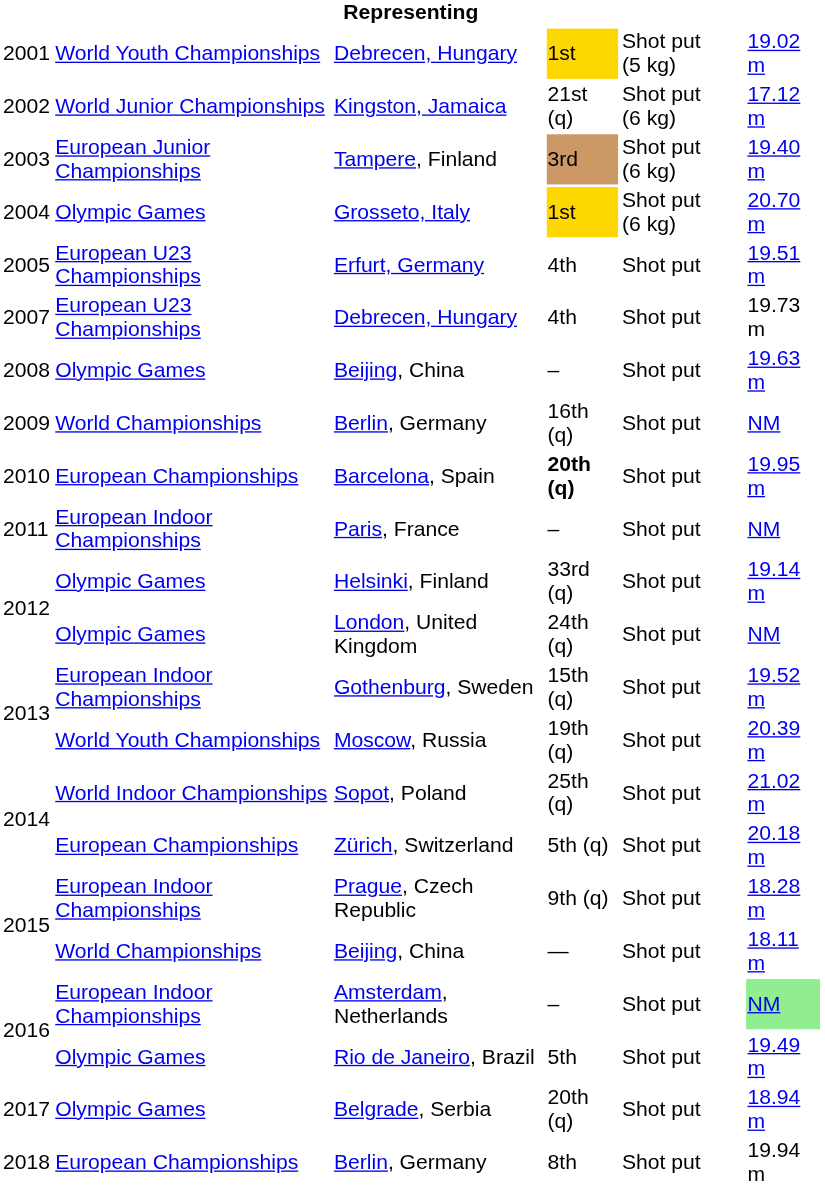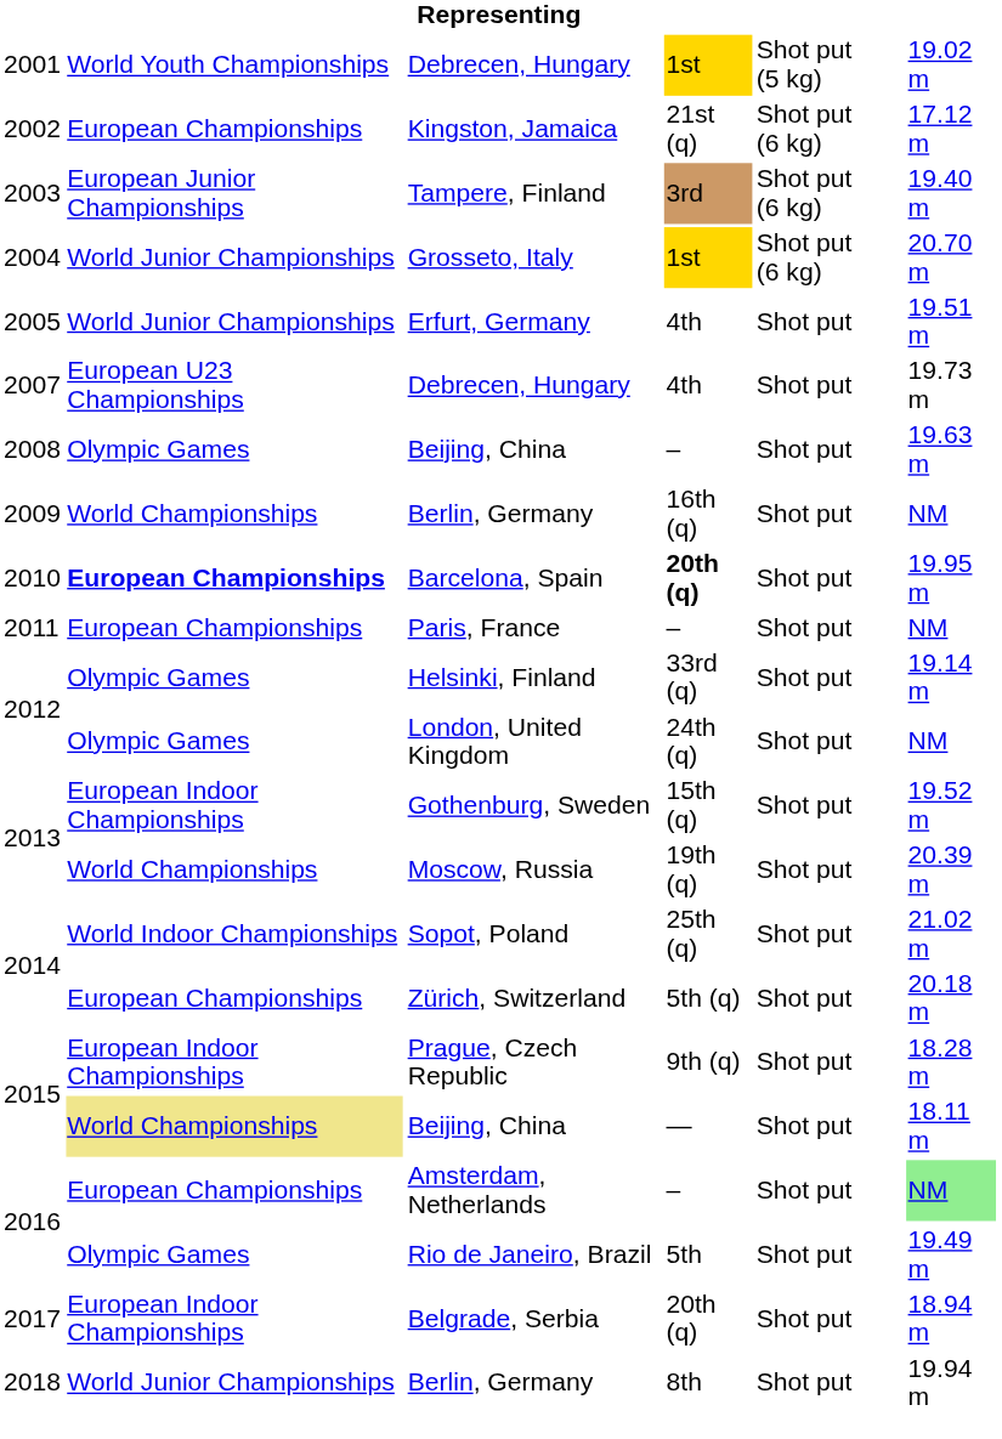Kingston, Jamaica | column 2: World Junior Championships -> European Championships
Grosseto, Italy | column 2: Olympic Games -> World Junior Championships
Erfurt, Germany | column 2: European U23 Championships -> World Junior Championships
Barcelona, Spain | column 2: normal -> bold
Paris, France | column 2: European Indoor Championships -> European Championships
Moscow, Russia | column 2: World Youth Championships -> World Championships
2015 / Beijing, China | column 2: no background -> khaki background
Amsterdam, Netherlands | column 2: European Indoor Championships -> European Championships
Belgrade, Serbia | column 2: Olympic Games -> European Indoor Championships
2018 / Berlin, Germany | column 2: European Championships -> World Junior Championships
